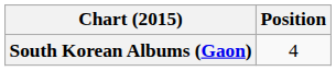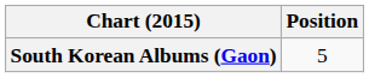South Korean Albums (Gaon) | Position: 4 -> 5
